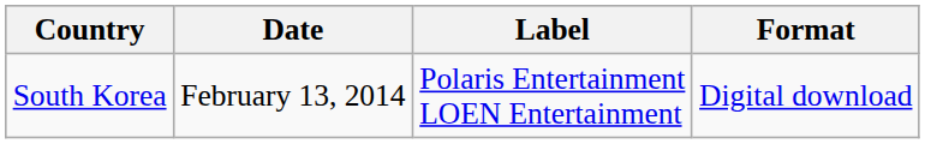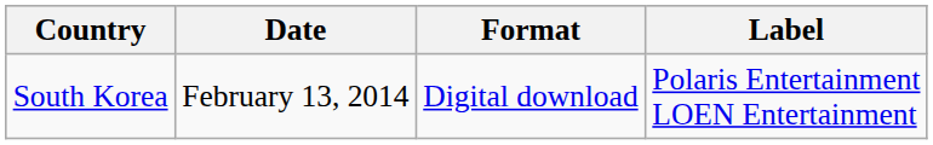columns swapped: Format <-> Label
